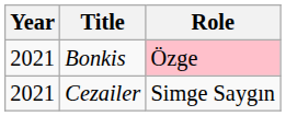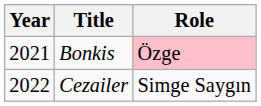Cezailer | Year: 2021 -> 2022
